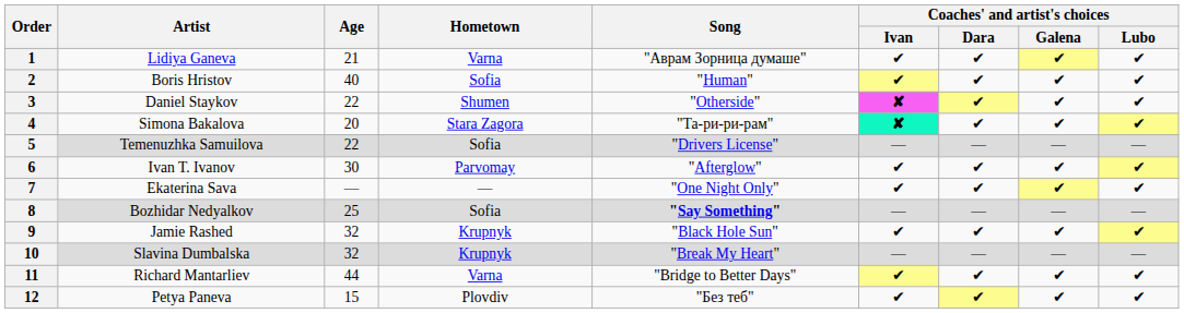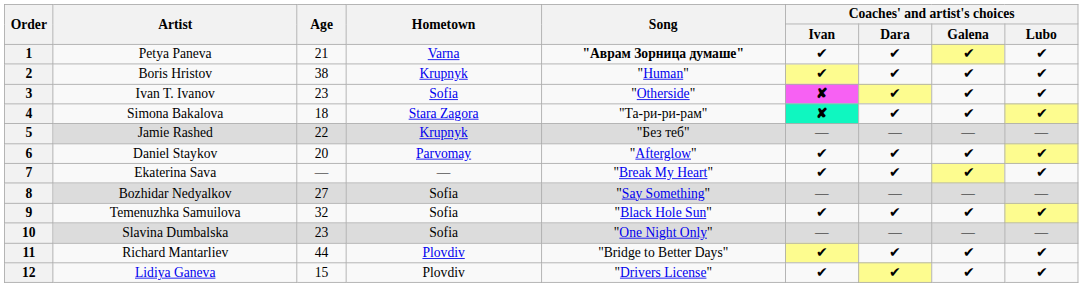1 | Artist: Lidiya Ganeva -> Petya Paneva
1 | Song: normal -> bold
2 | Age: 40 -> 38
2 | Hometown: Sofia -> Krupnyk
3 | Artist: Daniel Staykov -> Ivan T. Ivanov
3 | Age: 22 -> 23
3 | Hometown: Shumen -> Sofia
4 | Age: 20 -> 18
5 | Artist: Temenuzhka Samuilova -> Jamie Rashed
5 | Hometown: Sofia -> Krupnyk
5 | Song: "Drivers License" -> "Без теб"
6 | Artist: Ivan T. Ivanov -> Daniel Staykov
6 | Age: 30 -> 20
7 | Song: "One Night Only" -> "Break My Heart"
8 | Age: 25 -> 27
8 | Song: bold -> normal
9 | Artist: Jamie Rashed -> Temenuzhka Samuilova
9 | Hometown: Krupnyk -> Sofia
10 | Age: 32 -> 23
10 | Hometown: Krupnyk -> Sofia
10 | Song: "Break My Heart" -> "One Night Only"
11 | Hometown: Varna -> Plovdiv
12 | Artist: Petya Paneva -> Lidiya Ganeva
12 | Song: "Без теб" -> "Drivers License"
